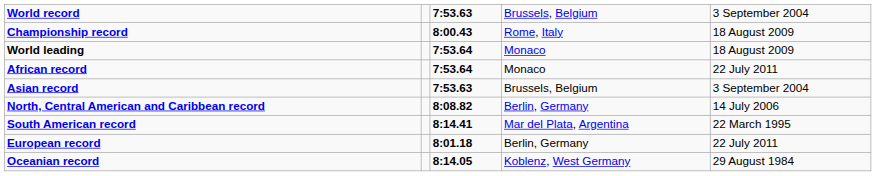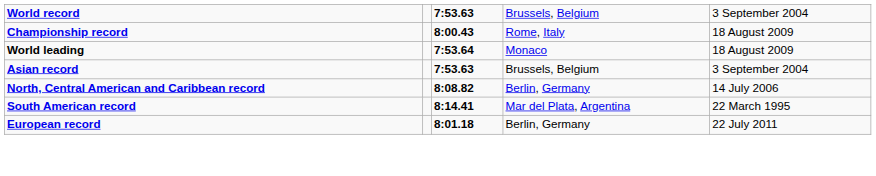- row: African record | 7:53.64 | Monaco | 22 July 2011
- row: Oceanian record | 8:14.05 | Koblenz, West Germany | 29 August 1984
